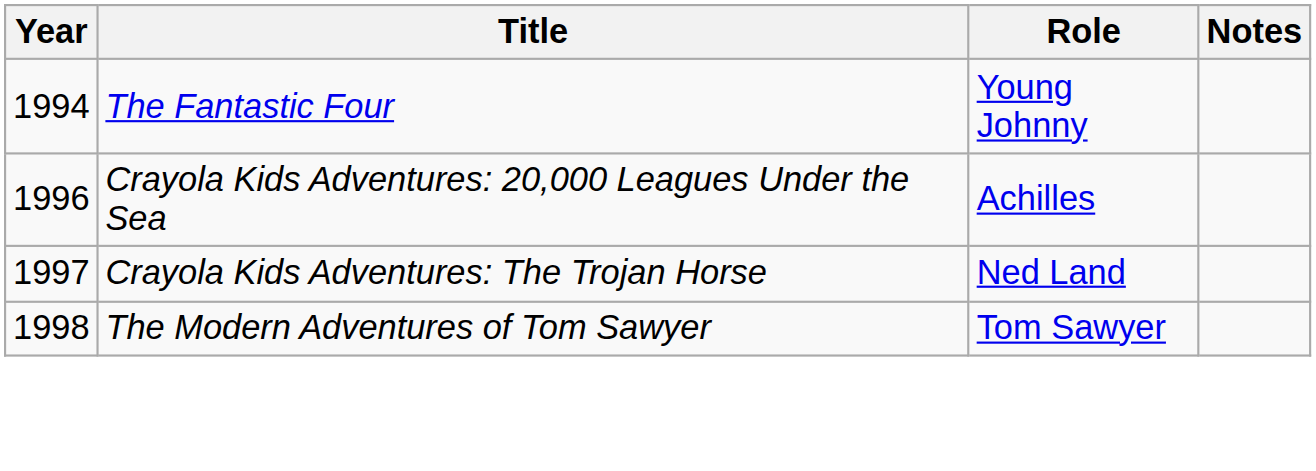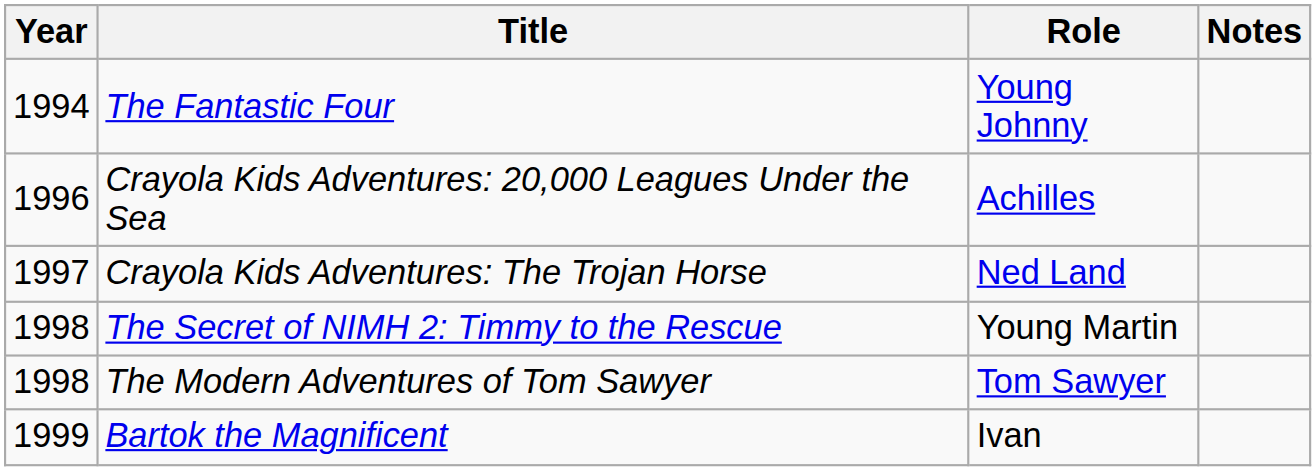+ row: 1998 | The Secret of NIMH 2: Timmy to the Rescue | Young Martin
+ row: 1999 | Bartok the Magnificent | Ivan
